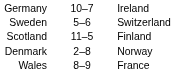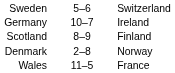rows swapped: Germany <-> Sweden
Scotland | column 2: 11–5 -> 8–9
Wales | column 2: 8–9 -> 11–5
